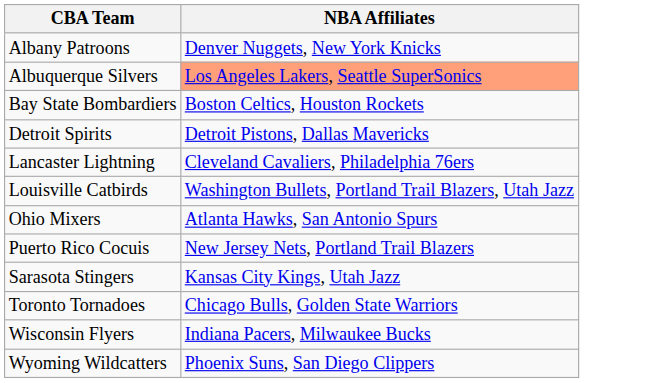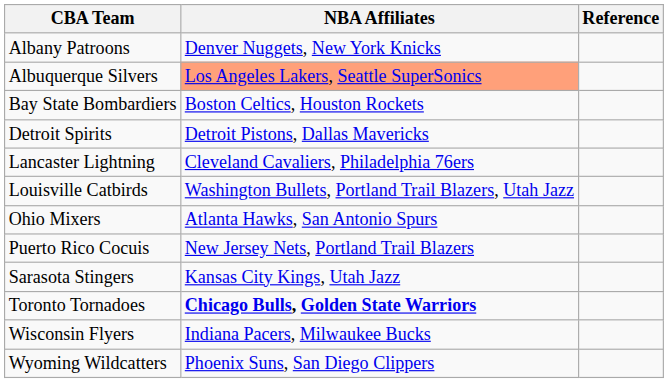+ column: Reference
Toronto Tornadoes | NBA Affiliates: normal -> bold
